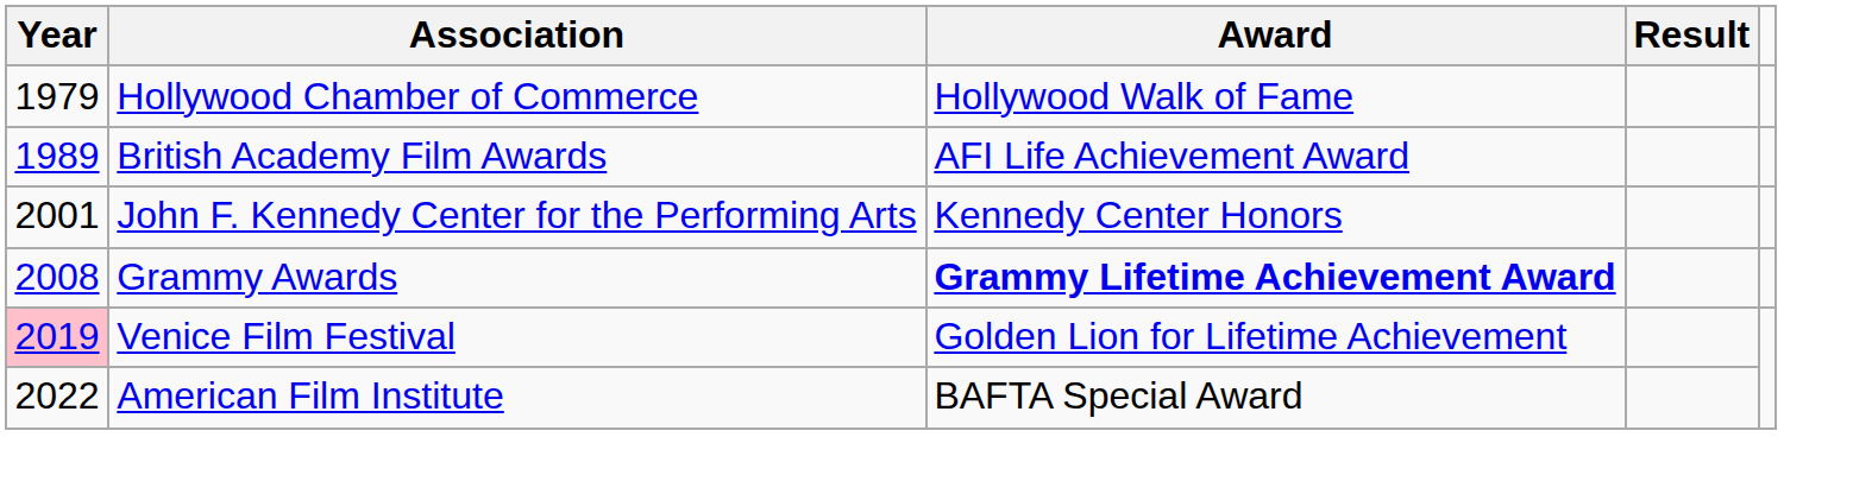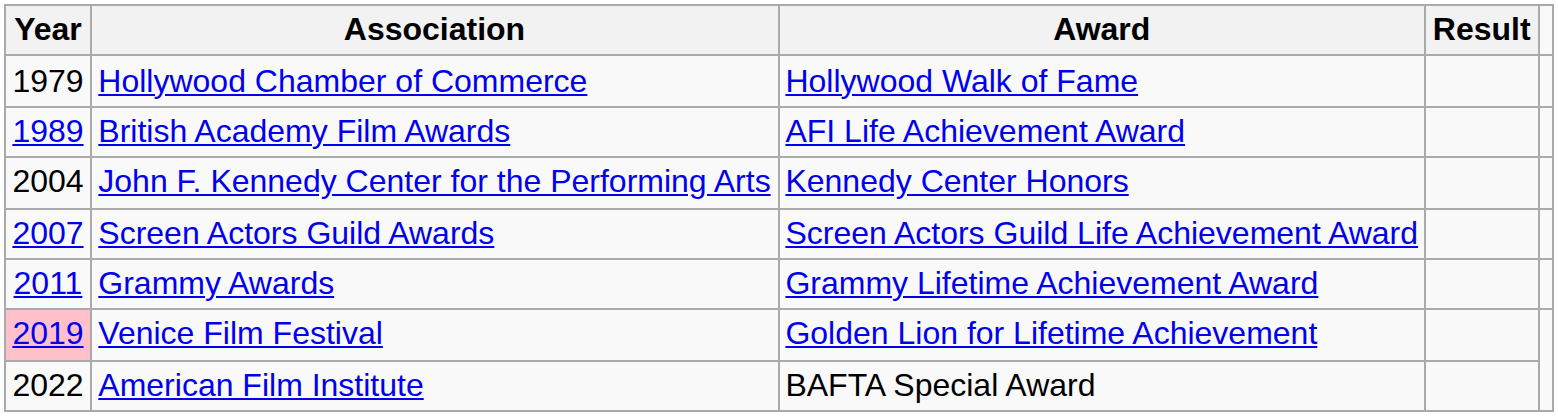John F. Kennedy Center for the Performing Arts | Year: 2001 -> 2004
+ row: 2007 | Screen Actors Guild Awards | Screen Actors Guild Life Achievement Award
Grammy Awards | Year: 2008 -> 2011
Grammy Awards | Award: bold -> normal
